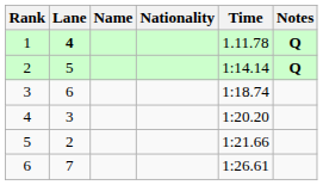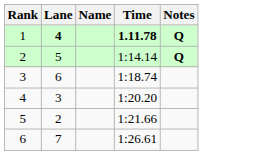- column: Nationality
1 | Time: normal -> bold
